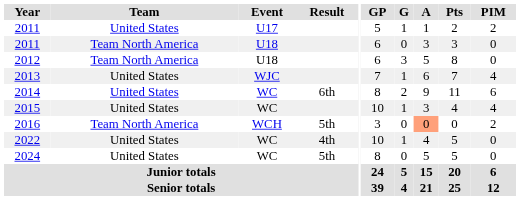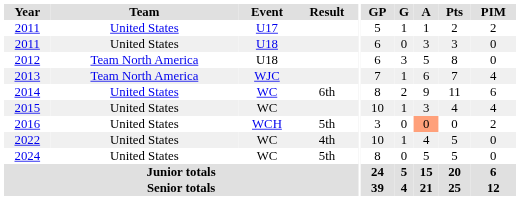2011 / U18 | Team: Team North America -> United States
2013 | Team: United States -> Team North America
2016 | Team: Team North America -> United States
